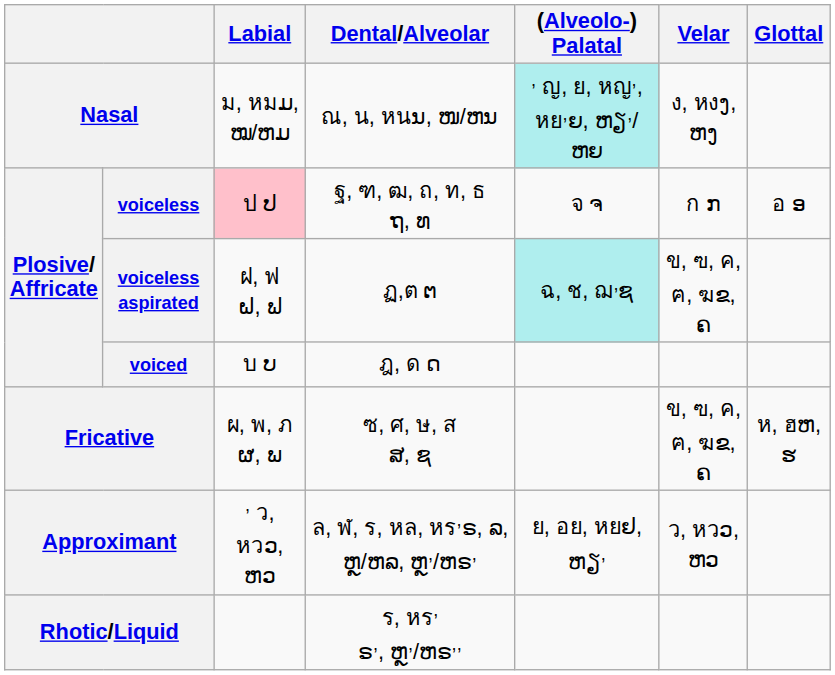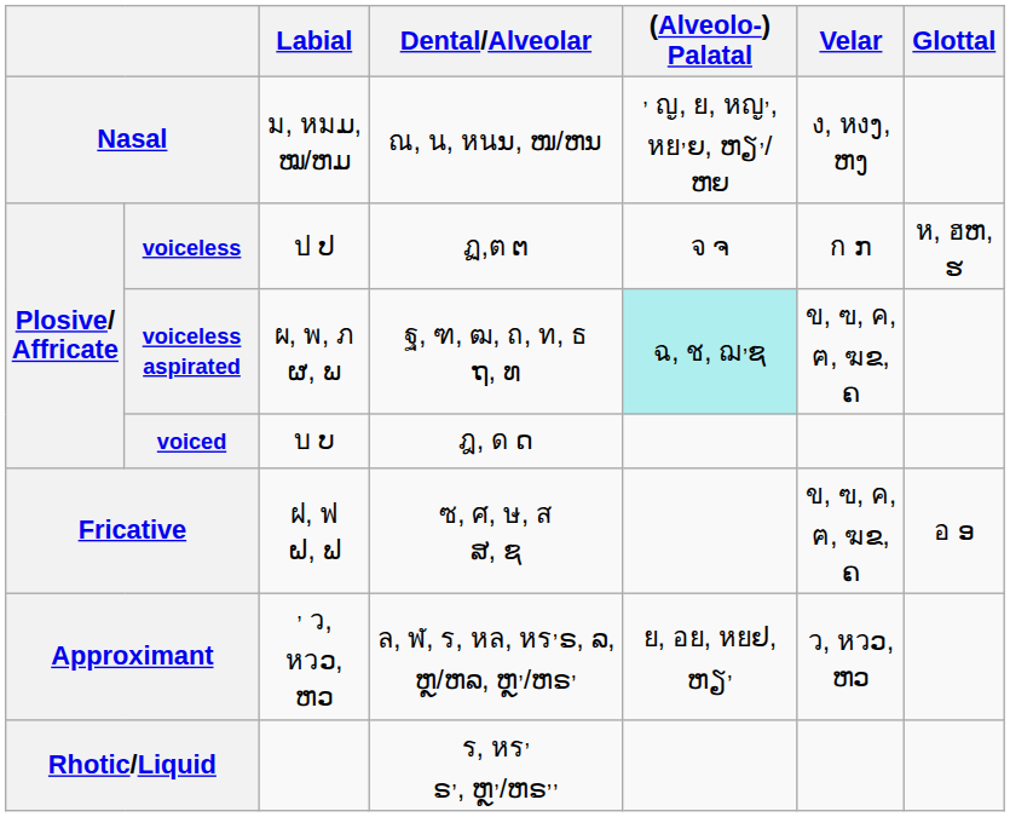Nasal | (Alveolo-) Palatal: paleturquoise background -> no background
voiceless | Labial: pink background -> no background
voiceless | Dental/Alveolar: ฐ, ฑ, ฒ, ถ, ท, ธ ຖ, ທ -> ฏ,ต ຕ
voiceless | Glottal: อ ອ -> ห, ฮຫ, ຮ
voiceless aspirated | Labial: ฝ, ฟ ຝ, ຟ -> ผ, พ, ภ ຜ, ພ
voiceless aspirated | Dental/Alveolar: ฏ,ต ຕ -> ฐ, ฑ, ฒ, ถ, ท, ธ ຖ, ທ
Fricative | Labial: ผ, พ, ภ ຜ, ພ -> ฝ, ฟ ຝ, ຟ
Fricative | Glottal: ห, ฮຫ, ຮ -> อ ອ
